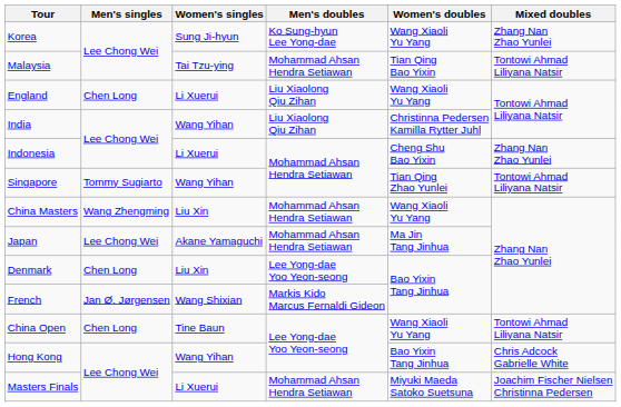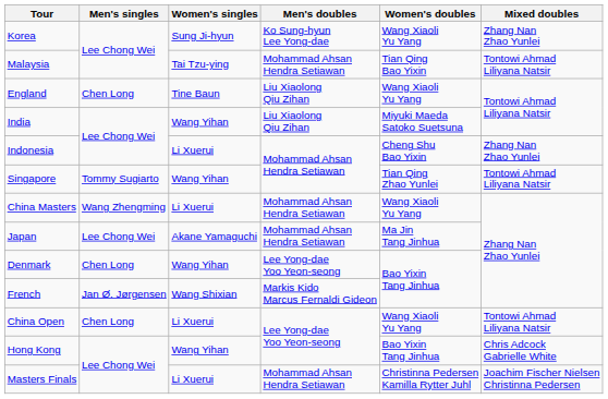England | Women's singles: Li Xuerui -> Tine Baun
India | Women's doubles: Christinna Pedersen Kamilla Rytter Juhl -> Miyuki Maeda Satoko Suetsuna
China Masters | Women's singles: Liu Xin -> Li Xuerui
Denmark | Women's singles: Liu Xin -> Wang Yihan
China Open | Women's singles: Tine Baun -> Li Xuerui
Masters Finals | Women's doubles: Miyuki Maeda Satoko Suetsuna -> Christinna Pedersen Kamilla Rytter Juhl
